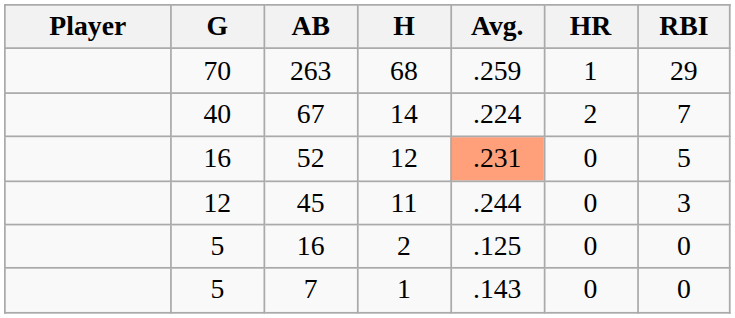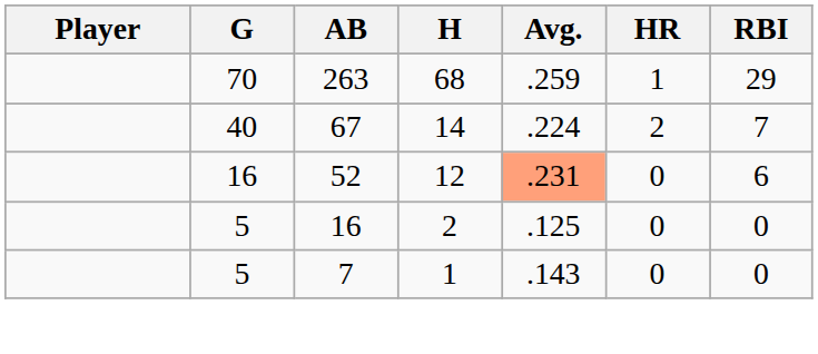52 | RBI: 5 -> 6
- row: 12 | 45 | 11 | .244 | 0 | 3
